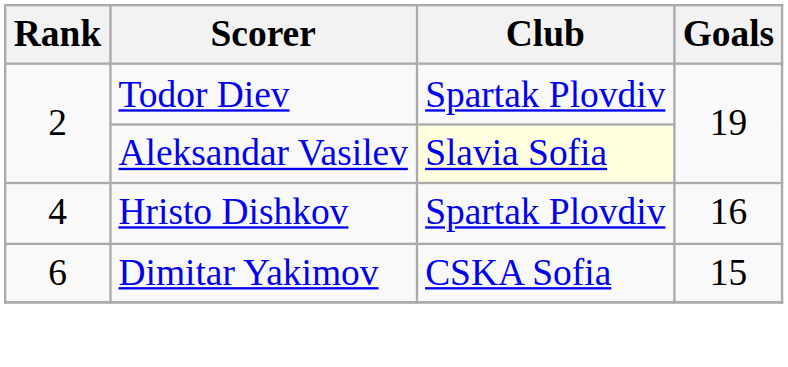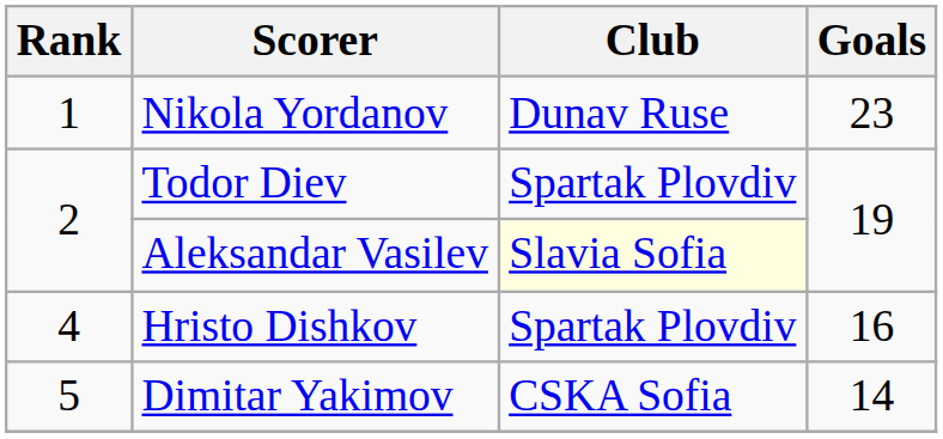+ row: 1 | Nikola Yordanov | Dunav Ruse | 23
Dimitar Yakimov | Rank: 6 -> 5
Dimitar Yakimov | Goals: 15 -> 14
